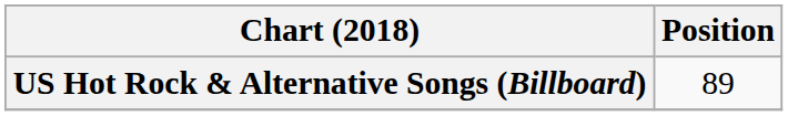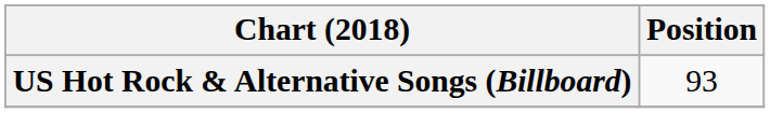US Hot Rock & Alternative Songs (Billboard) | Position: 89 -> 93
